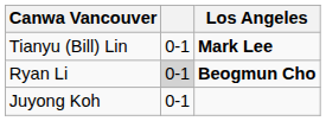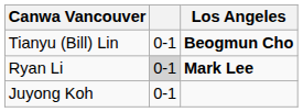Tianyu (Bill) Lin | Los Angeles: Mark Lee -> Beogmun Cho
Ryan Li | Los Angeles: Beogmun Cho -> Mark Lee
